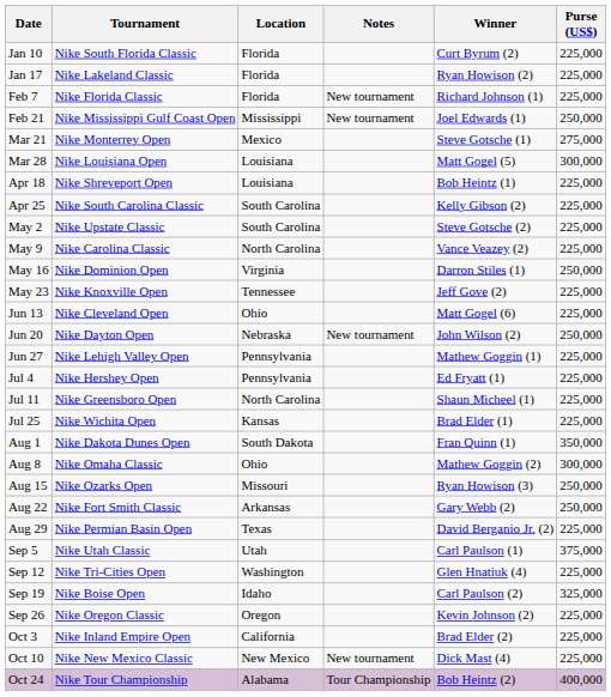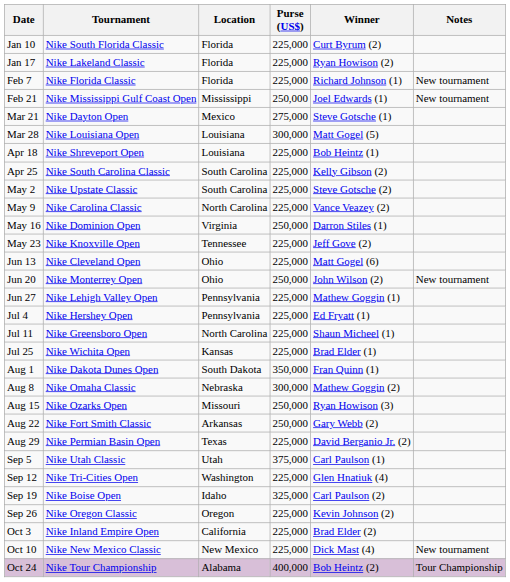columns swapped: Purse (US$) <-> Notes
Mar 21 | Tournament: Nike Monterrey Open -> Nike Dayton Open
Jun 20 | Tournament: Nike Dayton Open -> Nike Monterrey Open
Jun 20 | Location: Nebraska -> Ohio
Aug 8 | Location: Ohio -> Nebraska
